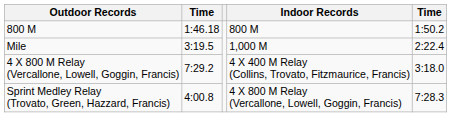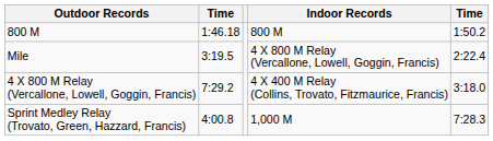Mile | Indoor Records: 1,000 M -> 4 X 800 M Relay (Vercallone, Lowell, Goggin, Francis)
Sprint Medley Relay (Trovato, Green, Hazzard, Francis) | Indoor Records: 4 X 800 M Relay (Vercallone, Lowell, Goggin, Francis) -> 1,000 M
